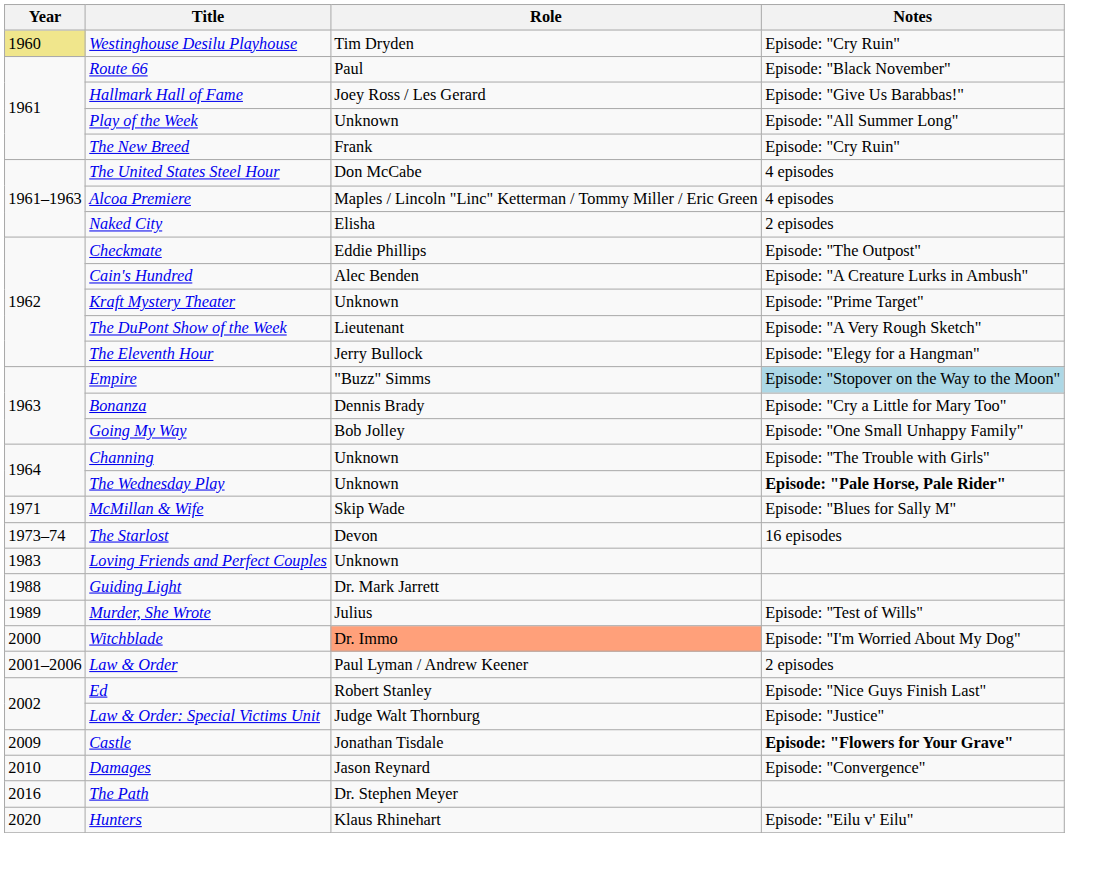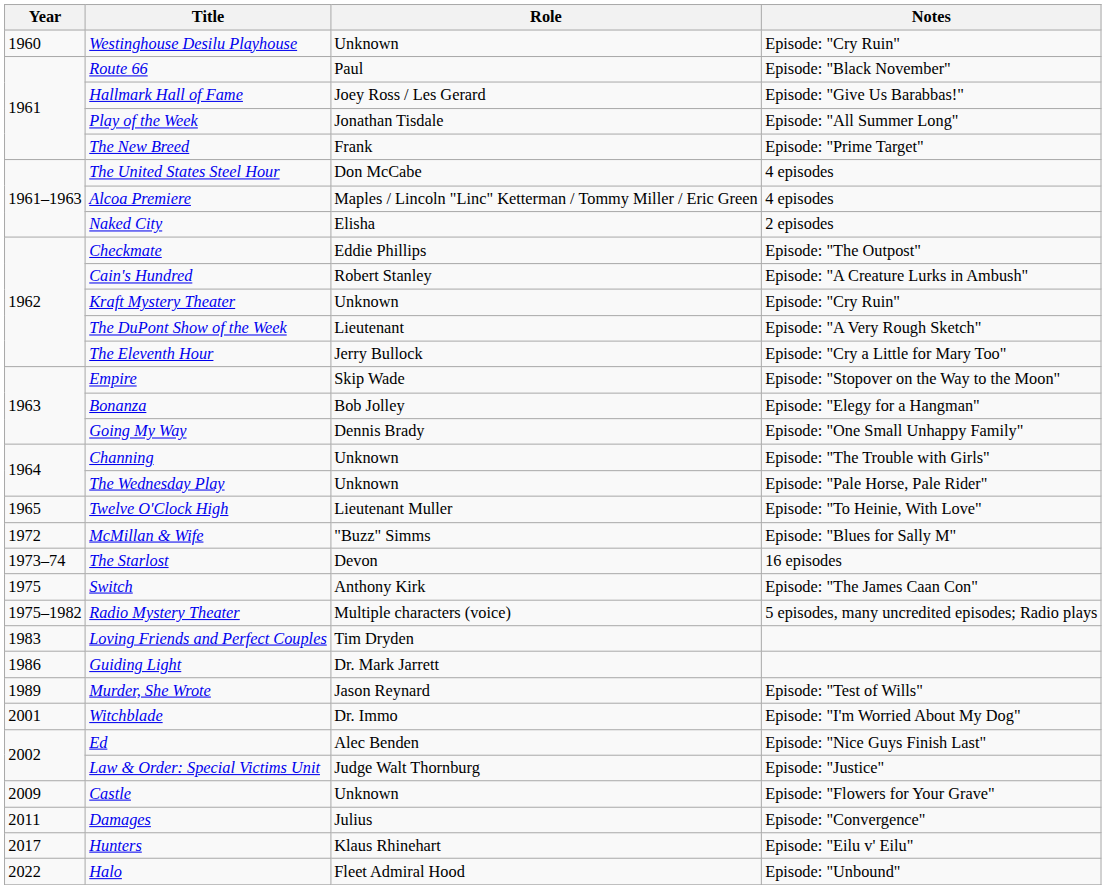Westinghouse Desilu Playhouse | Year: khaki background -> no background
Westinghouse Desilu Playhouse | Role: Tim Dryden -> Unknown
Play of the Week | Role: Unknown -> Jonathan Tisdale
The New Breed | Notes: Episode: "Cry Ruin" -> Episode: "Prime Target"
Cain's Hundred | Role: Alec Benden -> Robert Stanley
Kraft Mystery Theater | Notes: Episode: "Prime Target" -> Episode: "Cry Ruin"
The Eleventh Hour | Notes: Episode: "Elegy for a Hangman" -> Episode: "Cry a Little for Mary Too"
Empire | Role: "Buzz" Simms -> Skip Wade
Empire | Notes: lightblue background -> no background
Bonanza | Role: Dennis Brady -> Bob Jolley
Bonanza | Notes: Episode: "Cry a Little for Mary Too" -> Episode: "Elegy for a Hangman"
Going My Way | Role: Bob Jolley -> Dennis Brady
The Wednesday Play | Notes: bold -> normal
+ row: 1965 | Twelve O'Clock High | Lieutenant Muller | Episode: "To Heinie, With Love"
McMillan & Wife | Year: 1971 -> 1972
McMillan & Wife | Role: Skip Wade -> "Buzz" Simms
+ row: 1975 | Switch | Anthony Kirk | Episode: "The James Caan Con"
+ row: 1975–1982 | Radio Mystery Theater | Multiple characters (voice) | 5 episodes, many uncredited episodes; Radio plays
Loving Friends and Perfect Couples | Role: Unknown -> Tim Dryden
Guiding Light | Year: 1988 -> 1986
Murder, She Wrote | Role: Julius -> Jason Reynard
Witchblade | Year: 2000 -> 2001
Witchblade | Role: lightsalmon background -> no background
- row: 2001–2006 | Law & Order | Paul Lyman / Andrew Keener | 2 episodes
Ed | Role: Robert Stanley -> Alec Benden
Castle | Role: Jonathan Tisdale -> Unknown
Castle | Notes: bold -> normal
Damages | Year: 2010 -> 2011
Damages | Role: Jason Reynard -> Julius
- row: 2016 | The Path | Dr. Stephen Meyer
Hunters | Year: 2020 -> 2017
+ row: 2022 | Halo | Fleet Admiral Hood | Episode: "Unbound"
